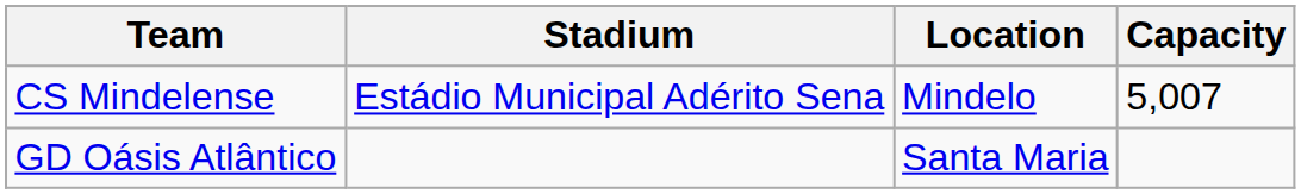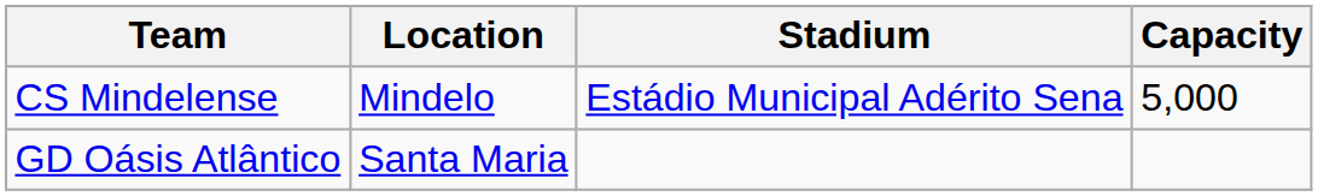columns swapped: Location <-> Stadium
CS Mindelense | Capacity: 5,007 -> 5,000
